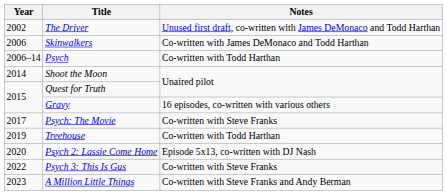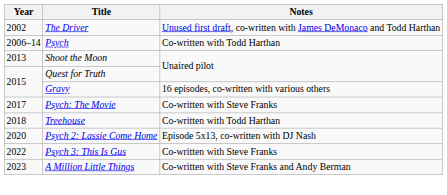- row: 2006 | Skinwalkers | Co-written with James DeMonaco and Todd Harthan
Shoot the Moon | Year: 2014 -> 2013
Treehouse | Year: 2019 -> 2018
